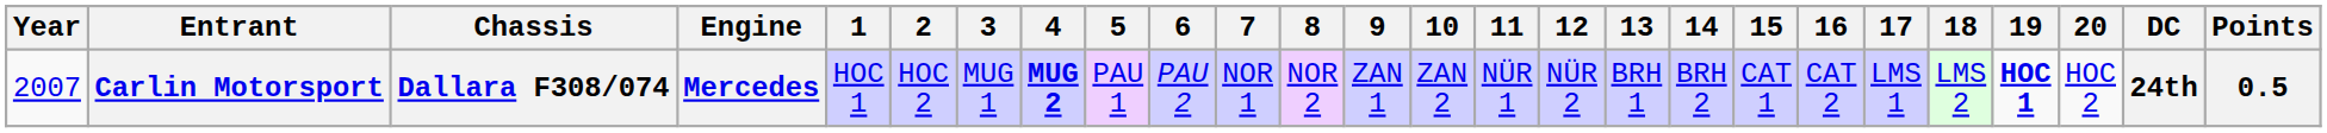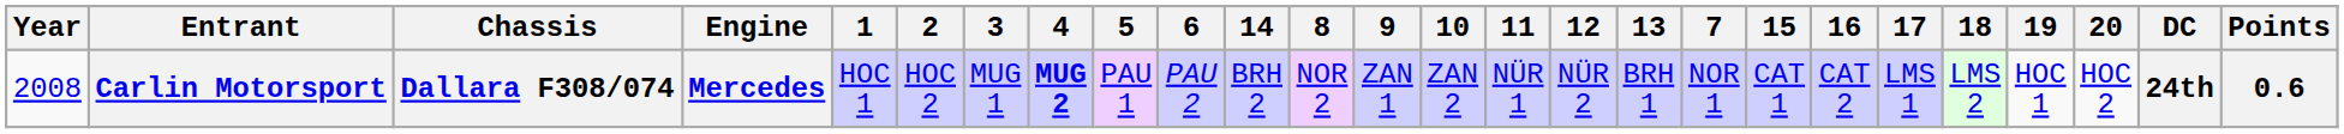columns swapped: 7 <-> 14
Carlin Motorsport | Year: 2007 -> 2008
Carlin Motorsport | 19: bold -> normal
Carlin Motorsport | Points: 0.5 -> 0.6
